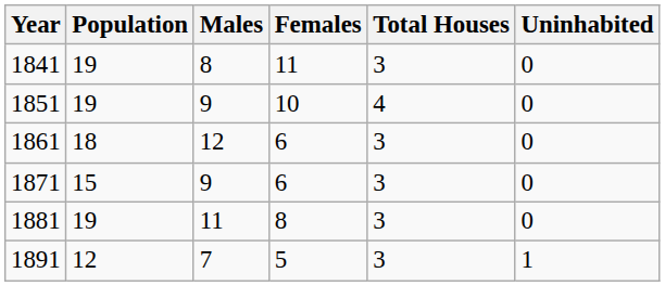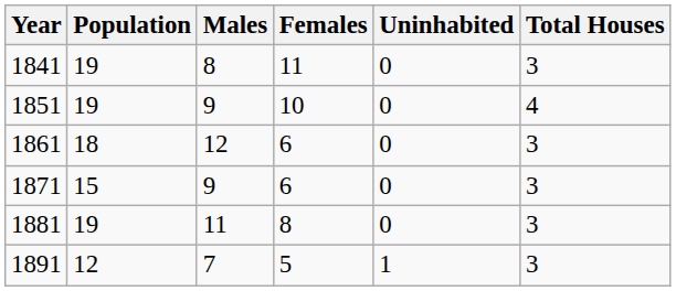columns swapped: Total Houses <-> Uninhabited
